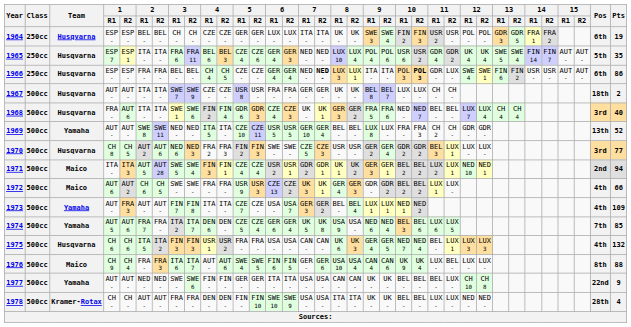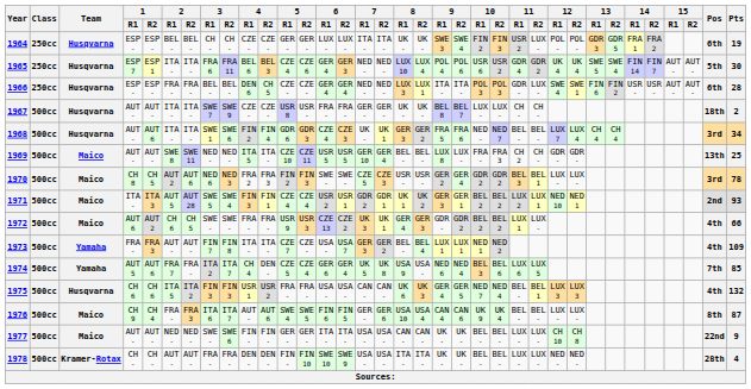1964 | 11 / R2: USR - -> LUX -
1965 | Pts: 35 -> 30
1966 | 4 / R1: CH 4 -> DEN 6
1966 | 7 / R2: bold -> normal
1966 | 10 / R2: bold -> normal
1966 | Pts: 86 -> 28
1968 | 1 / R1: FRA - -> AUT -
1968 | Pts: 40 -> 34
1969 | Team: Yamaha -> Maico
1969 | Pts: 52 -> 25
1970 | Team: Husqvarna -> Maico
1970 | 11 / R2: LUX 1 -> BEL 1
1970 | Pts: 77 -> 78
1971 | Pts: 94 -> 93
1973 | 1 / R1: AUT - -> FRA -
1974 | 4 / R1: DEN 6 -> CH 4
1975 | 11 / R2: LUX 1 -> BEL 1
1976 | 11 / R1: LUX - -> BEL -
1976 | Pts: 88 -> 87
1977 | Team: Yamaha -> Maico
1977 | 11 / R1: BEL - -> LUX -
